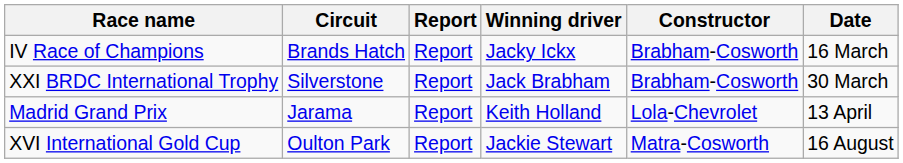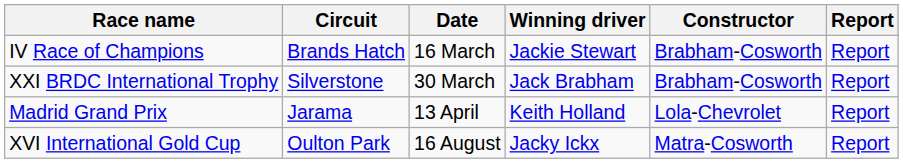columns swapped: Date <-> Report
IV Race of Champions | Winning driver: Jacky Ickx -> Jackie Stewart
XVI International Gold Cup | Winning driver: Jackie Stewart -> Jacky Ickx
